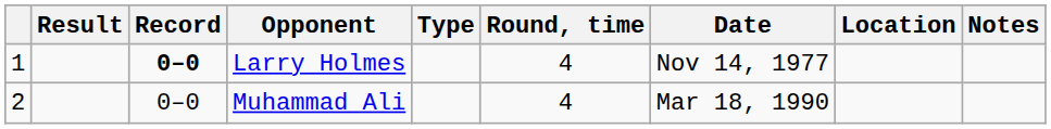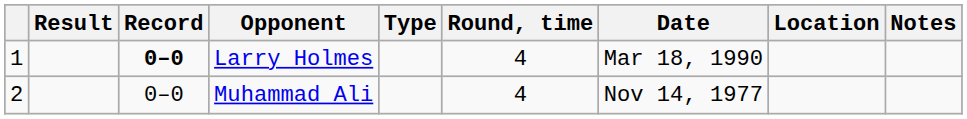Larry Holmes | Date: Nov 14, 1977 -> Mar 18, 1990
Muhammad Ali | Date: Mar 18, 1990 -> Nov 14, 1977
